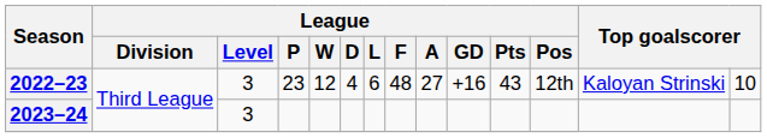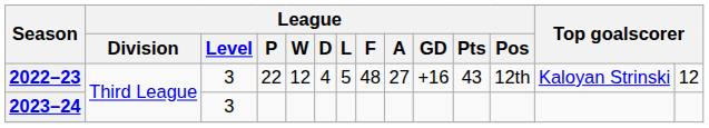2022–23 | League / P: 23 -> 22
2022–23 | League / L: 6 -> 5
2022–23 | column 14: 10 -> 12
